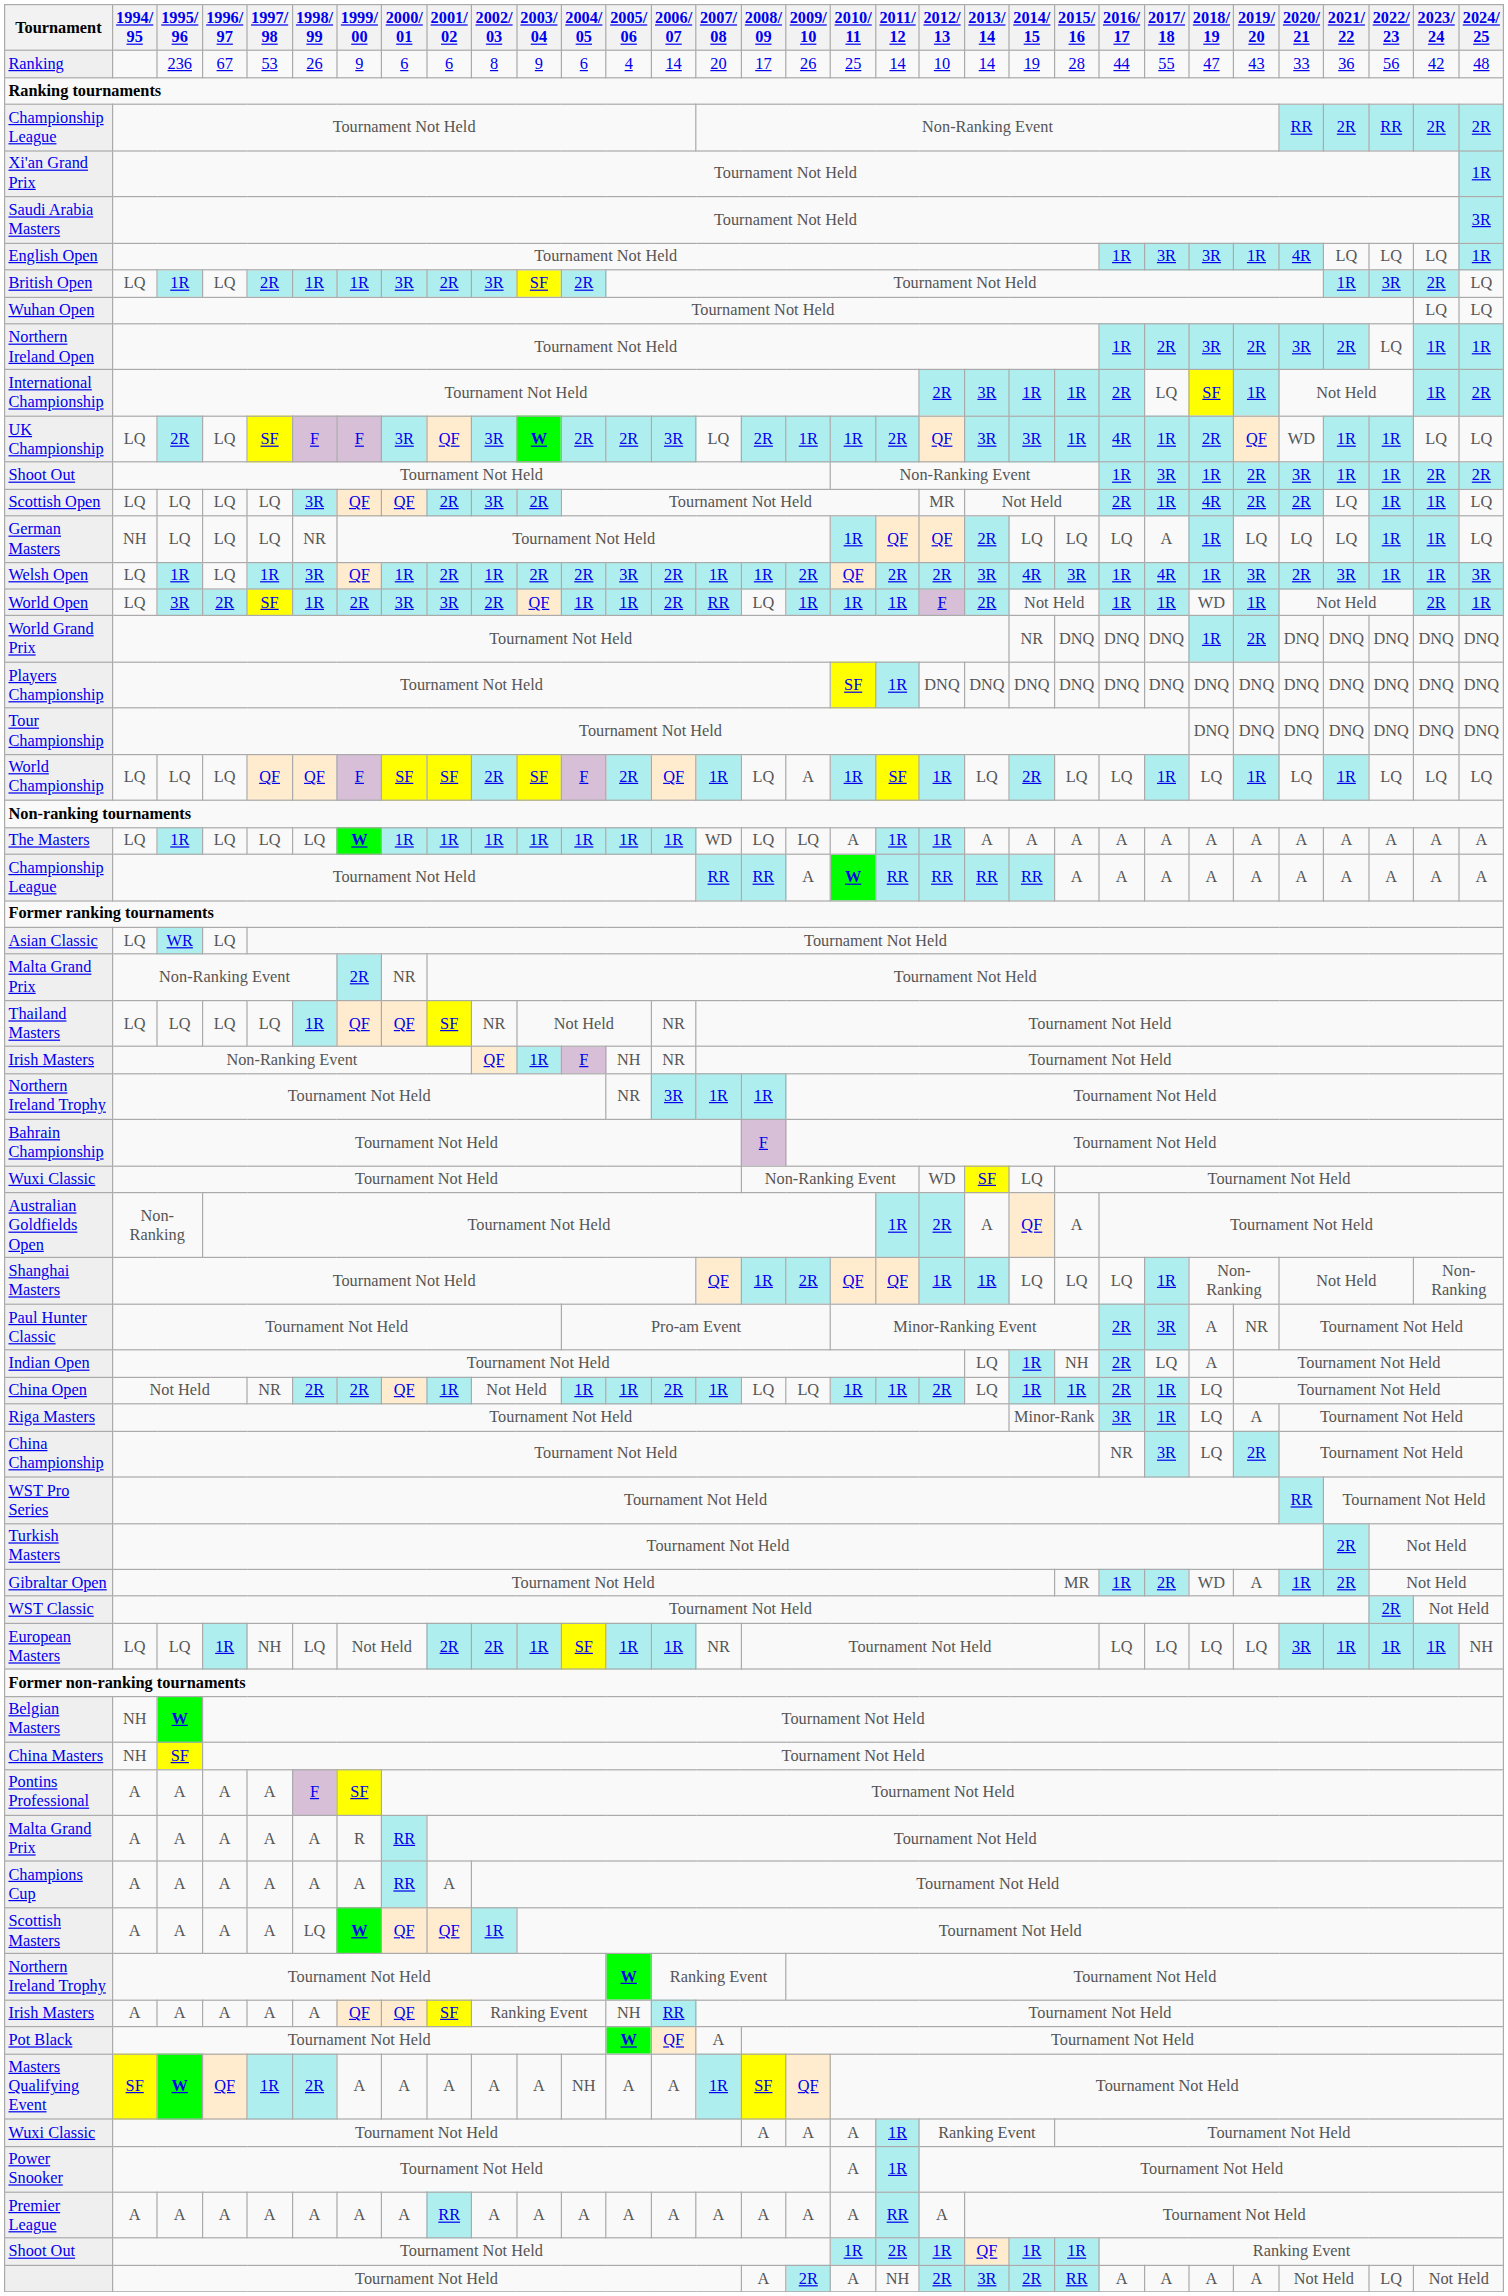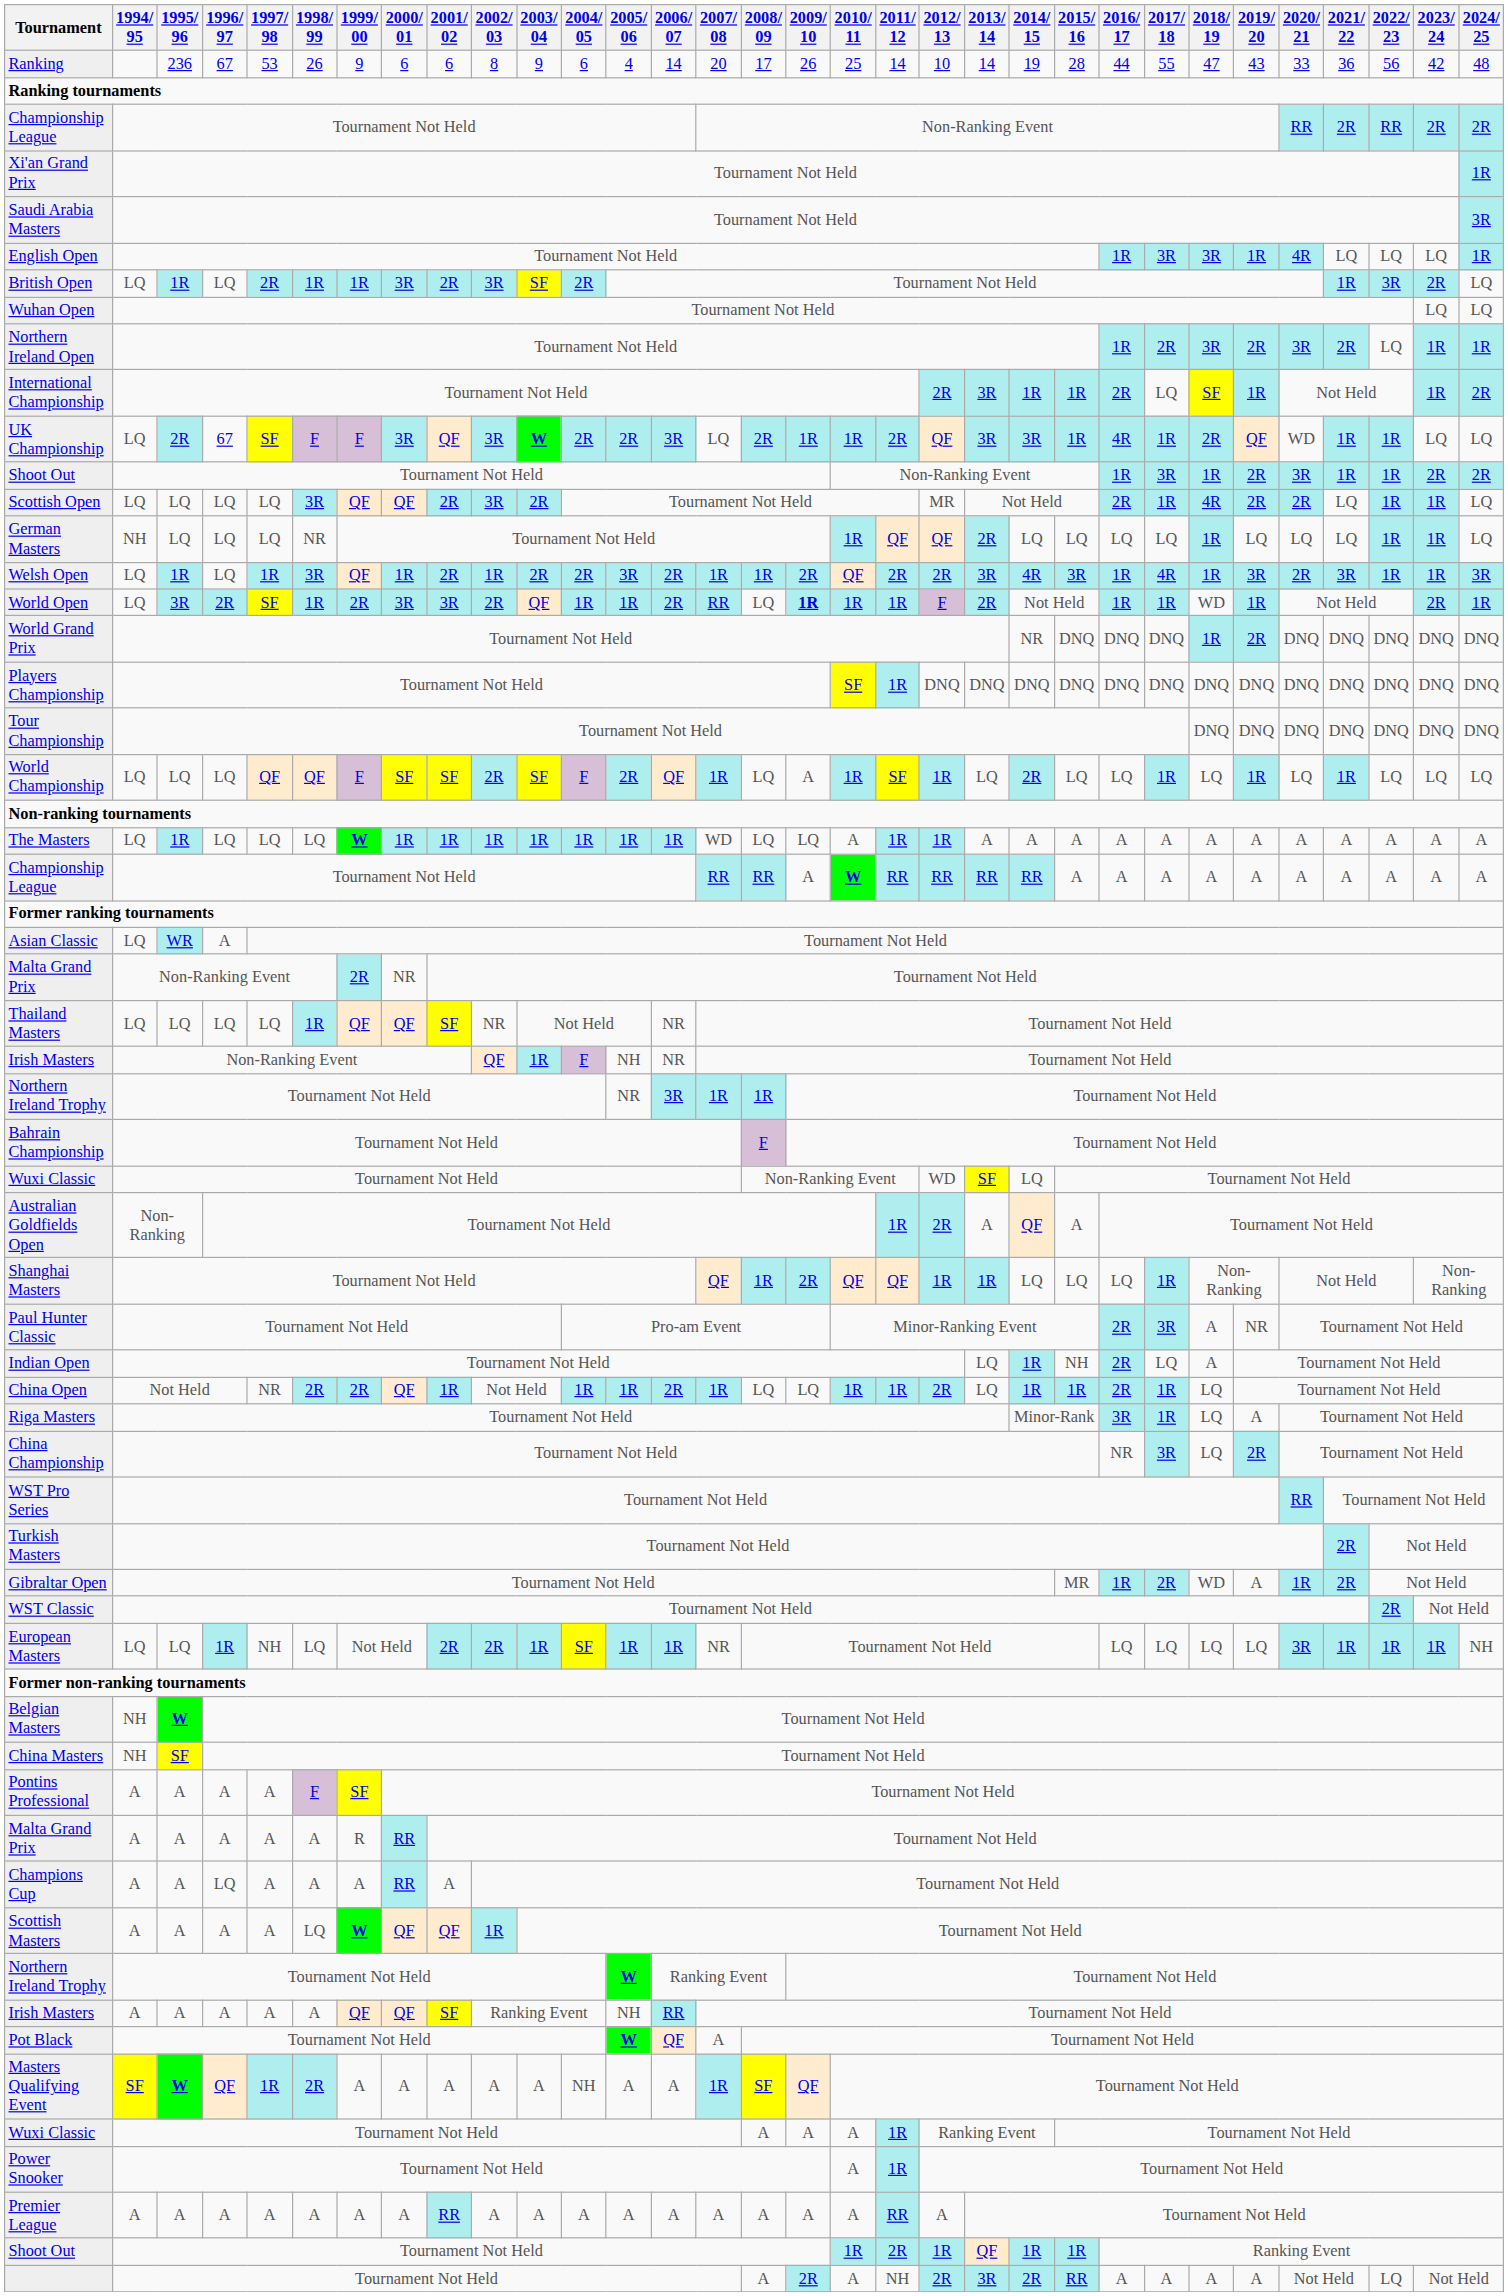UK Championship | 1996/ 97: LQ -> 67
German Masters | 2017/ 18: A -> LQ
World Open | 2009/ 10: normal -> bold
Asian Classic | 1996/ 97: LQ -> A
Champions Cup | 1996/ 97: A -> LQ
